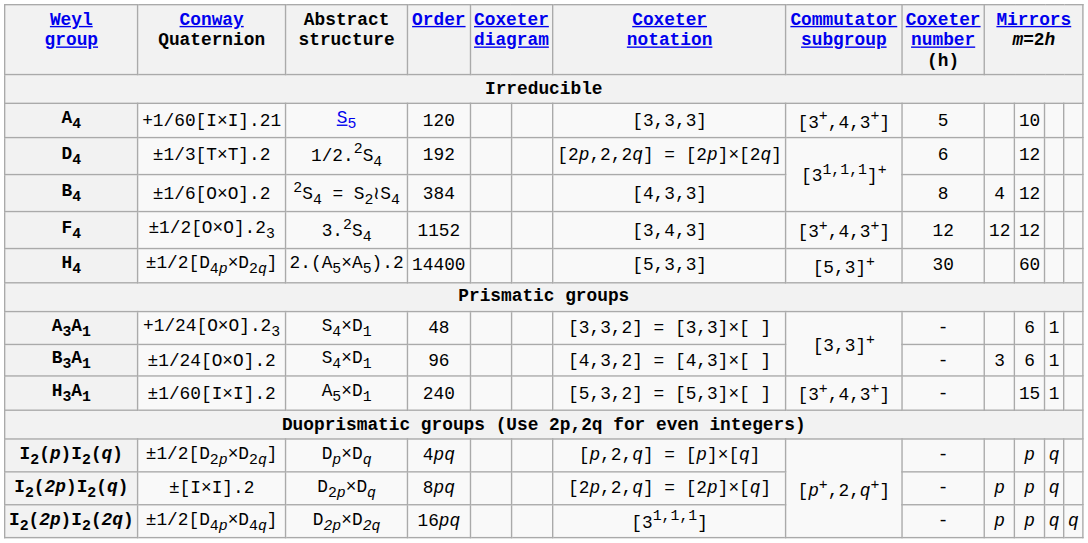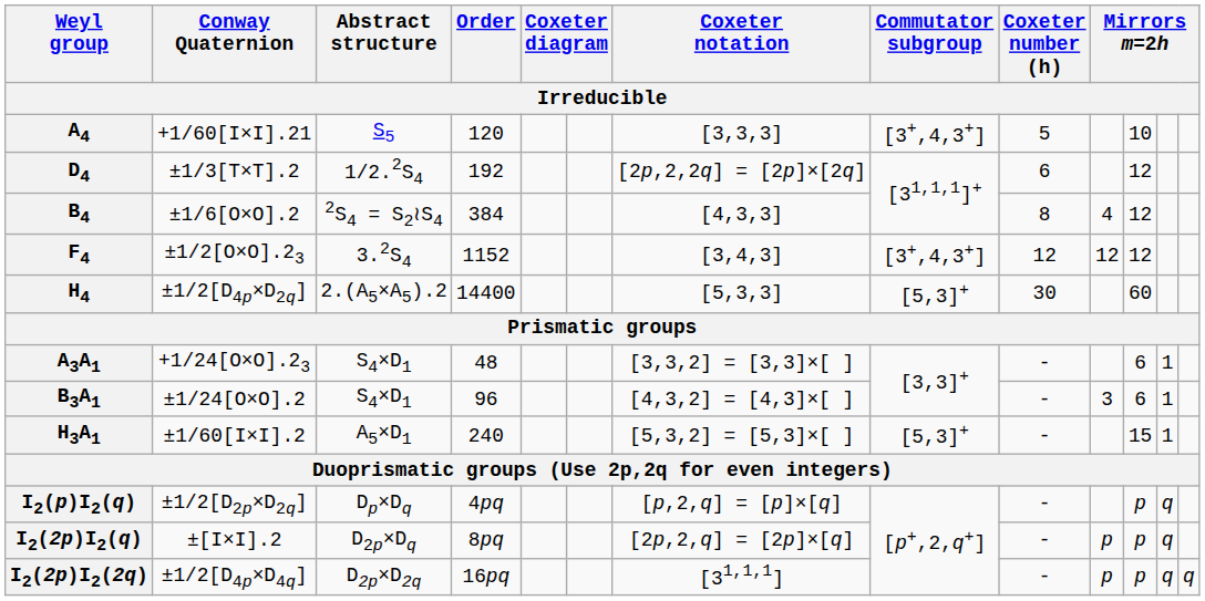H3A1 | Commutator subgroup: [3+,4,3+] -> [5,3]+
